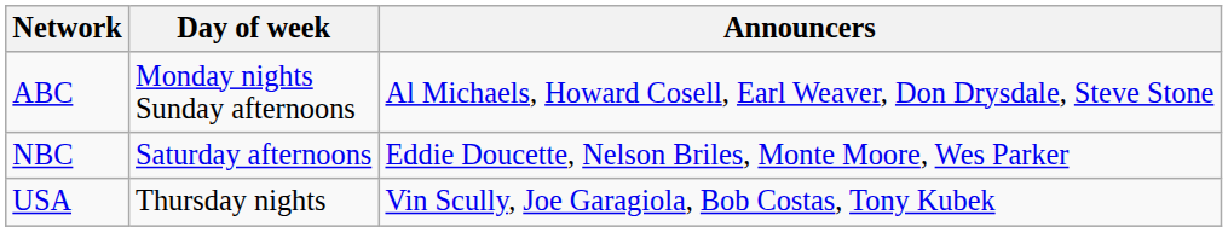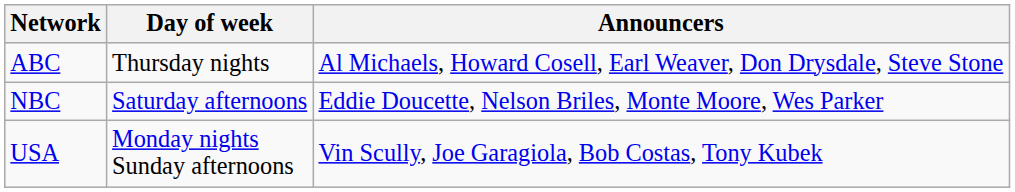ABC | Day of week: Monday nights Sunday afternoons -> Thursday nights
USA | Day of week: Thursday nights -> Monday nights Sunday afternoons
